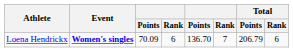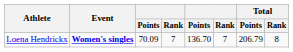Loena Hendrickx | column 4: 6 -> 7
Loena Hendrickx | Total / Rank: 6 -> 8
